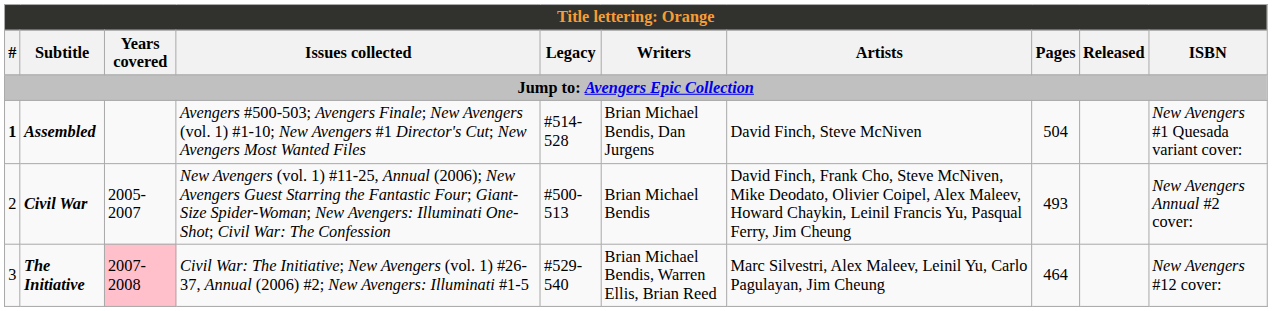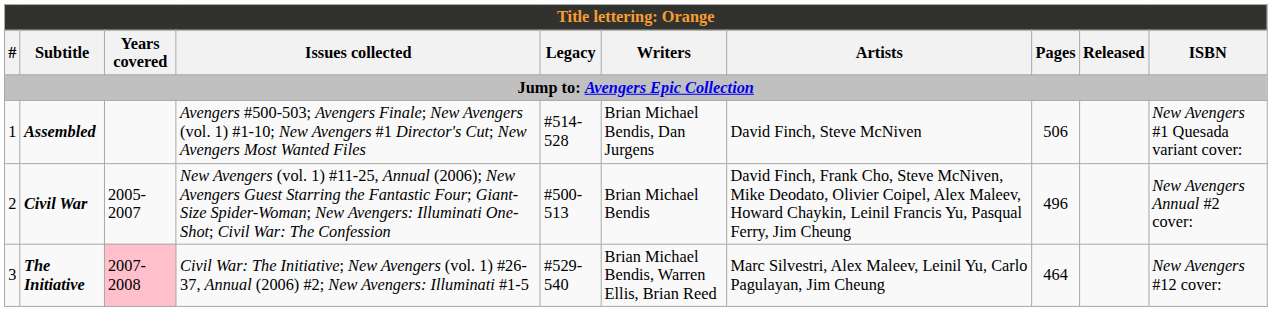Assembled | #: bold -> normal
Assembled | Pages: 504 -> 506
Civil War | Pages: 493 -> 496
